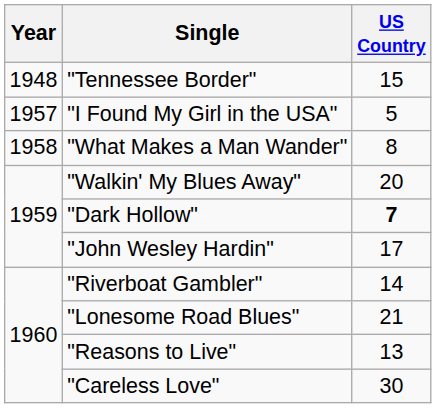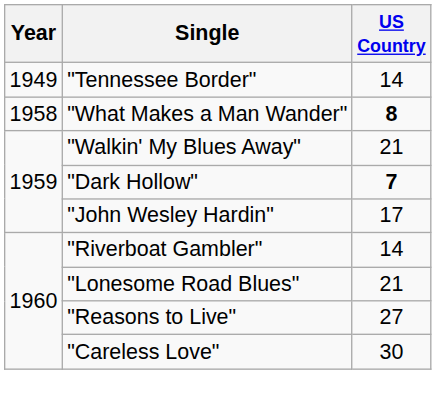"Tennessee Border" | Year: 1948 -> 1949
"Tennessee Border" | US Country: 15 -> 14
- row: 1957 | "I Found My Girl in the USA" | 5
"What Makes a Man Wander" | US Country: normal -> bold
"Walkin' My Blues Away" | US Country: 20 -> 21
"Reasons to Live" | US Country: 13 -> 27
